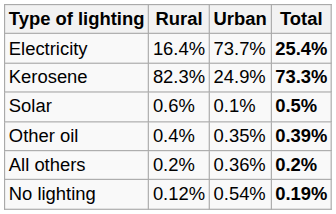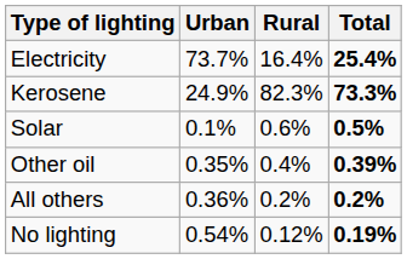columns swapped: Rural <-> Urban
